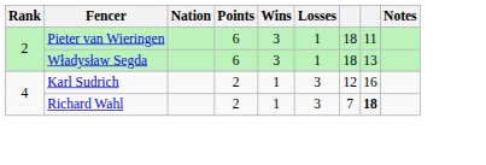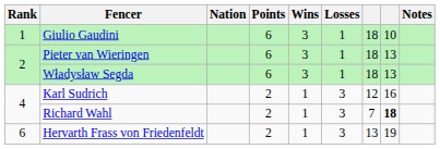+ row: 1 | Giulio Gaudini | 6 | 3 | 1 | 18 | 10
Pieter van Wieringen | column 8: 11 -> 13
+ row: 6 | Hervarth Frass von Friedenfeldt | 2 | 1 | 3 | 13 | 19
